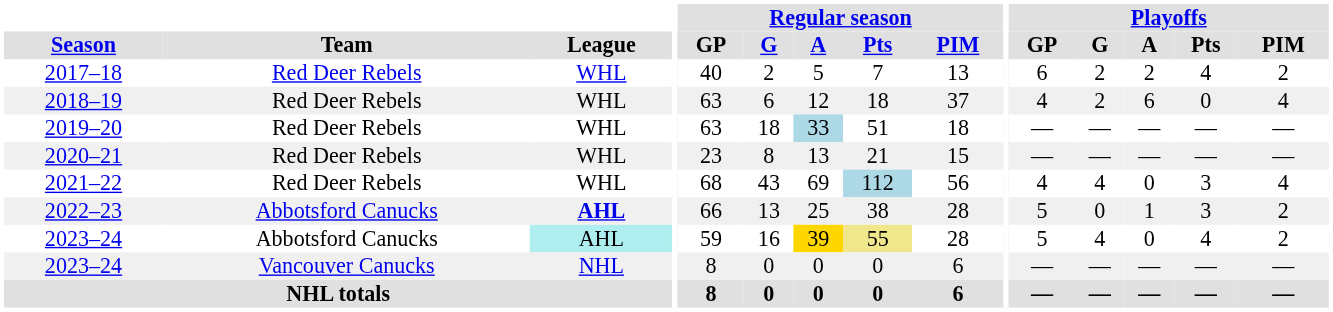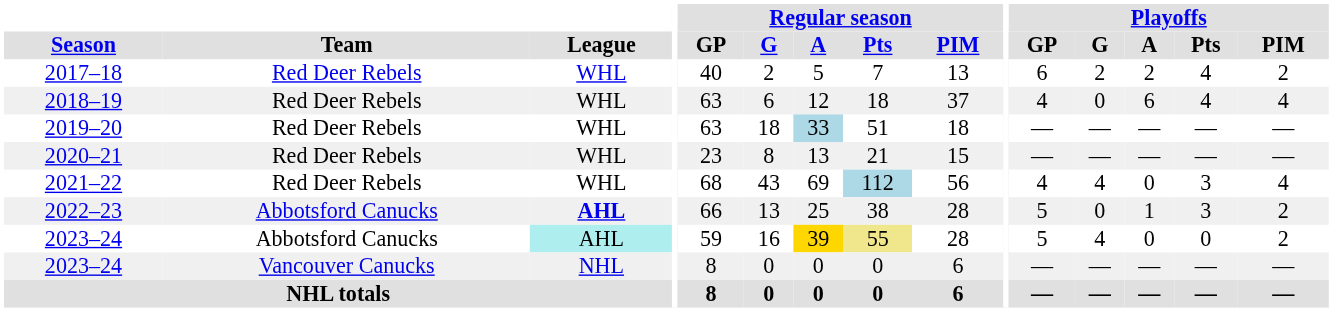2018–19 | Playoffs / G: 2 -> 0
2018–19 | Playoffs / Pts: 0 -> 4
2023–24 / Abbotsford Canucks | Playoffs / Pts: 4 -> 0
